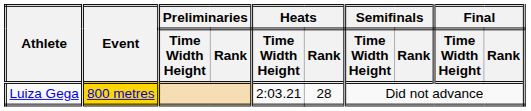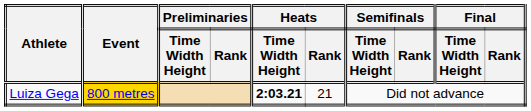Luiza Gega | Heats / Time Width Height: normal -> bold
Luiza Gega | Heats / Rank: 28 -> 21
